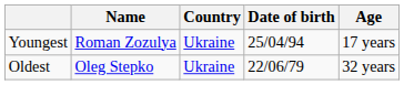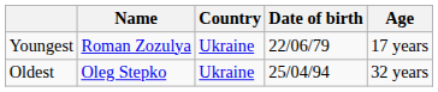Youngest | Date of birth: 25/04/94 -> 22/06/79
Oldest | Date of birth: 22/06/79 -> 25/04/94
